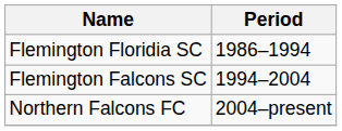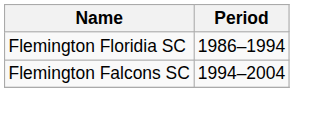- row: Northern Falcons FC | 2004–present
